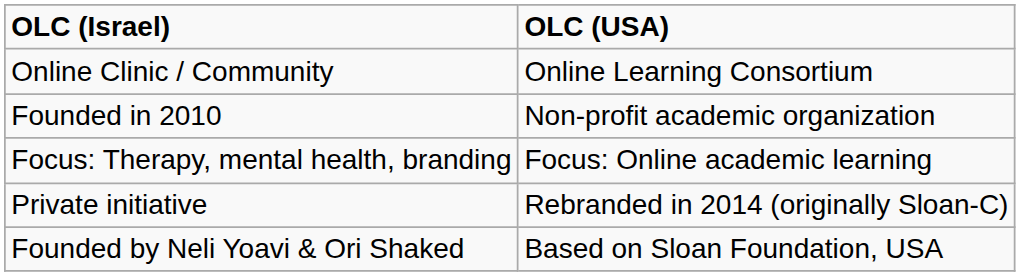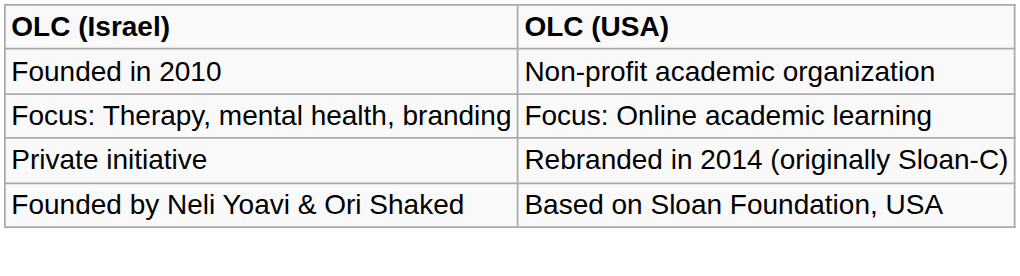- row: Online Clinic / Community | Online Learning Consortium
